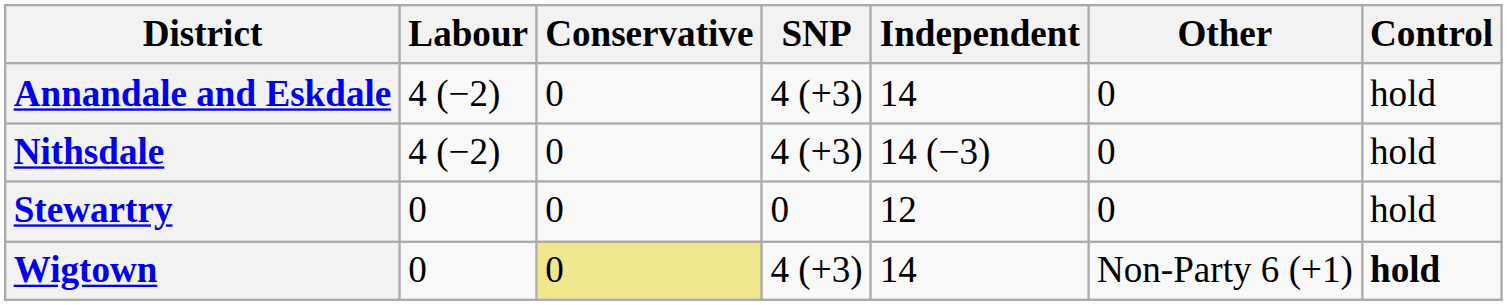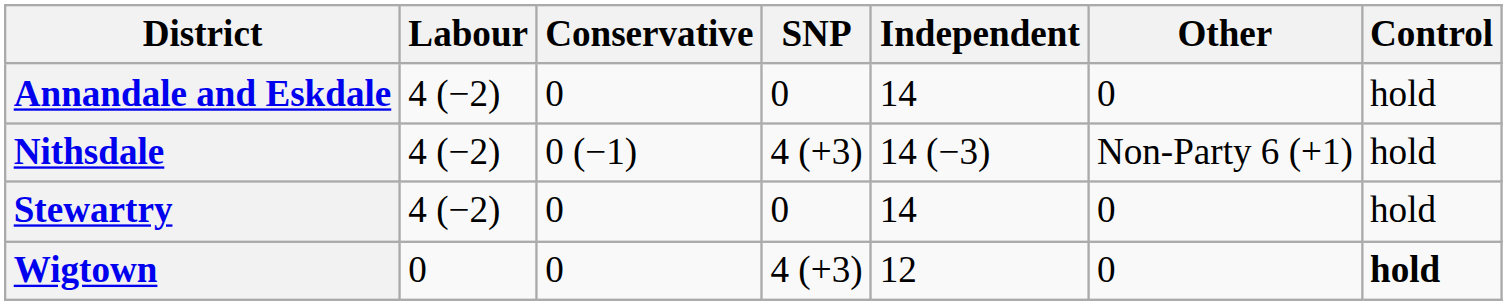Annandale and Eskdale | SNP: 4 (+3) -> 0
Nithsdale | Conservative: 0 -> 0 (−1)
Nithsdale | Other: 0 -> Non-Party 6 (+1)
Stewartry | Labour: 0 -> 4 (−2)
Stewartry | Independent: 12 -> 14
Wigtown | Conservative: khaki background -> no background
Wigtown | Independent: 14 -> 12
Wigtown | Other: Non-Party 6 (+1) -> 0
